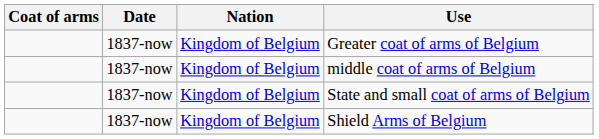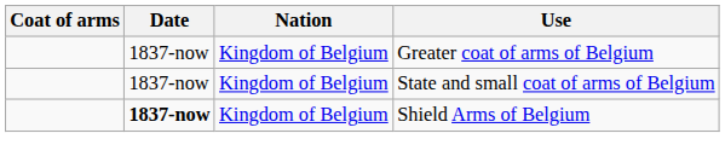- row: 1837-now | Kingdom of Belgium | middle coat of arms of Belgium
Shield Arms of Belgium | Date: normal -> bold
